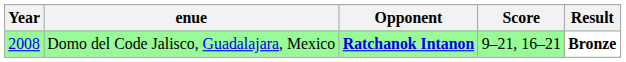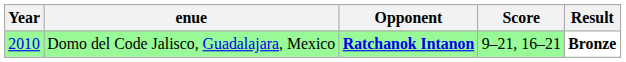Domo del Code Jalisco, Guadalajara, Mexico | Year: 2008 -> 2010
